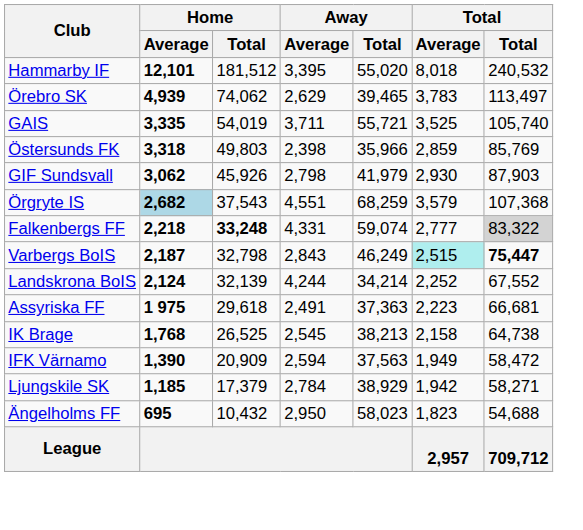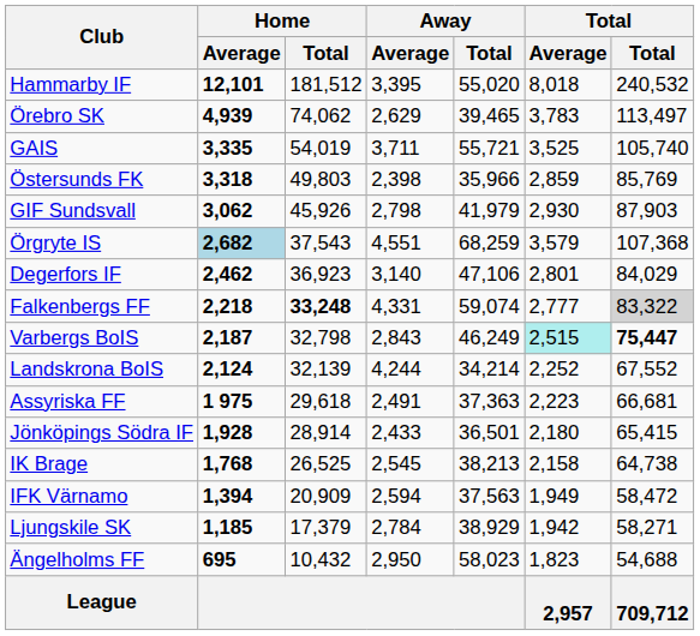+ row: Degerfors IF | 2,462 | 36,923 | 3,140 | 47,106 | 2,801 | 84,029
+ row: Jönköpings Södra IF | 1,928 | 28,914 | 2,433 | 36,501 | 2,180 | 65,415
IFK Värnamo | Home / Average: 1,390 -> 1,394
